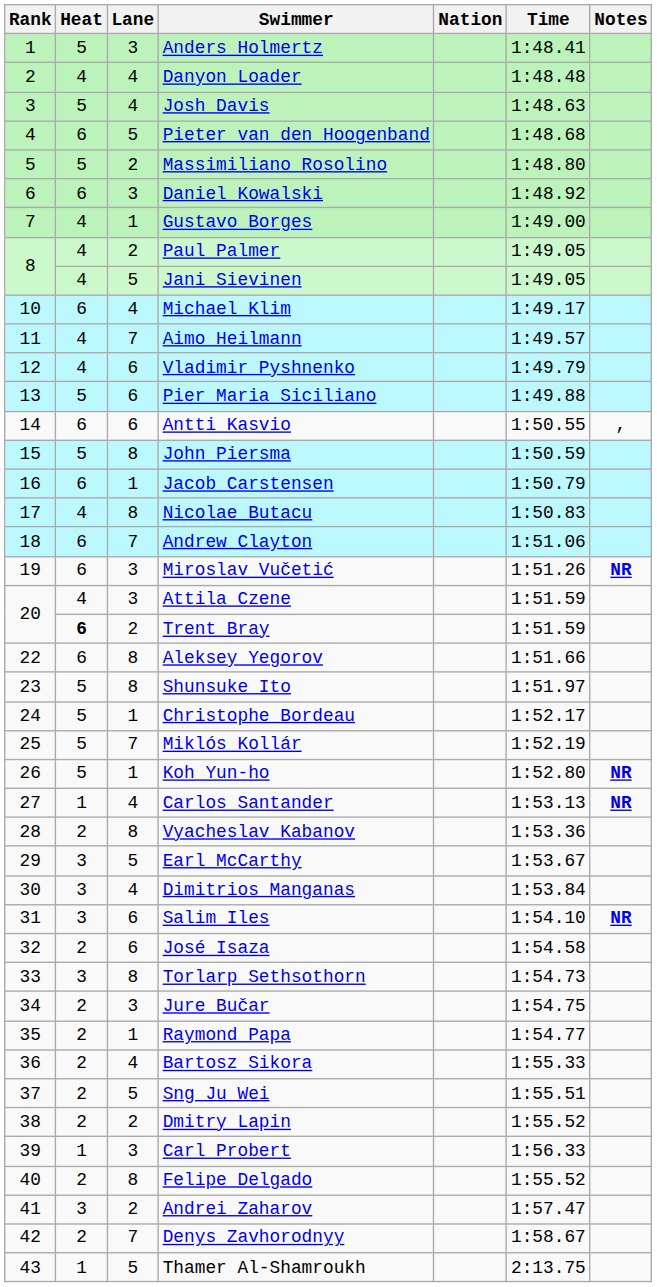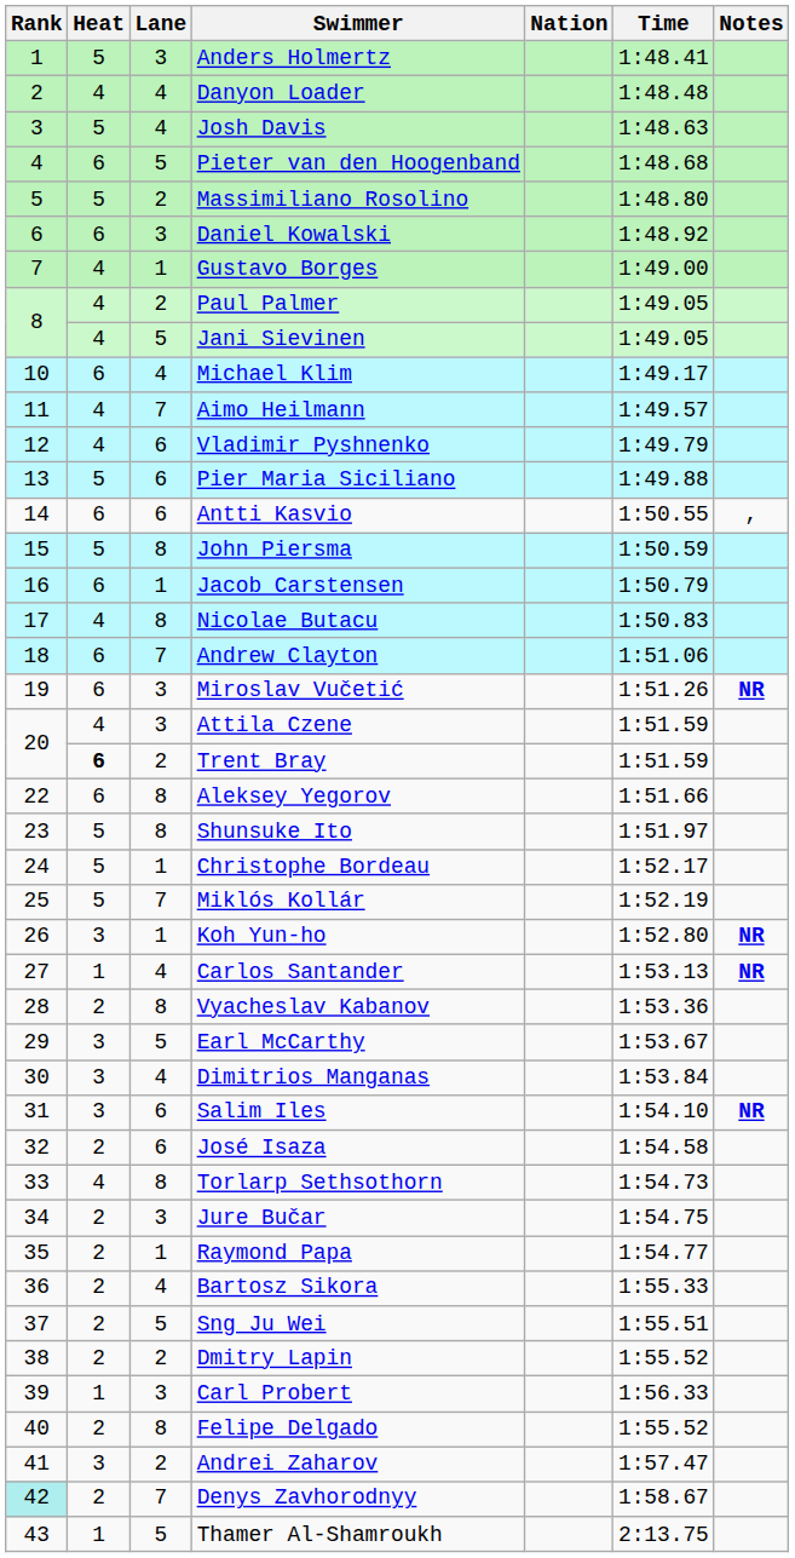Koh Yun-ho | Heat: 5 -> 3
Torlarp Sethsothorn | Heat: 3 -> 4
Denys Zavhorodnyy | Rank: no background -> paleturquoise background
